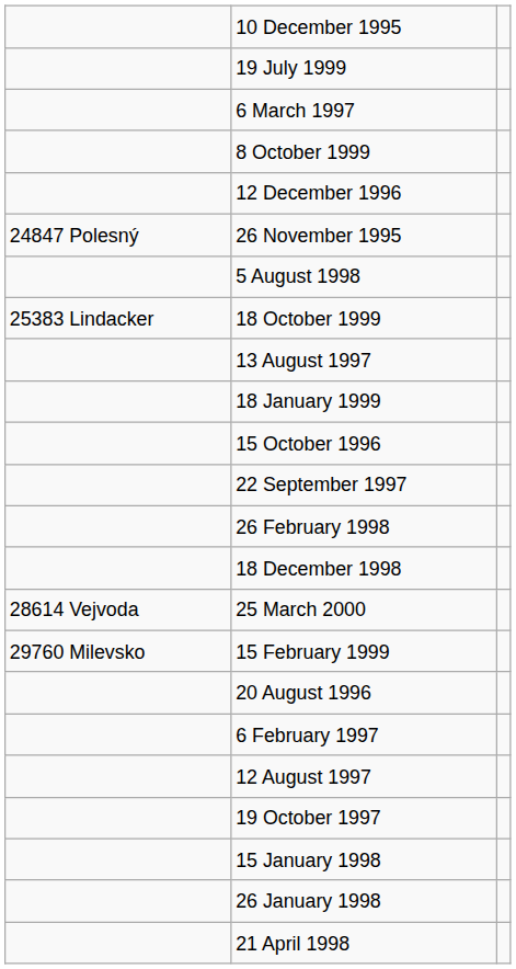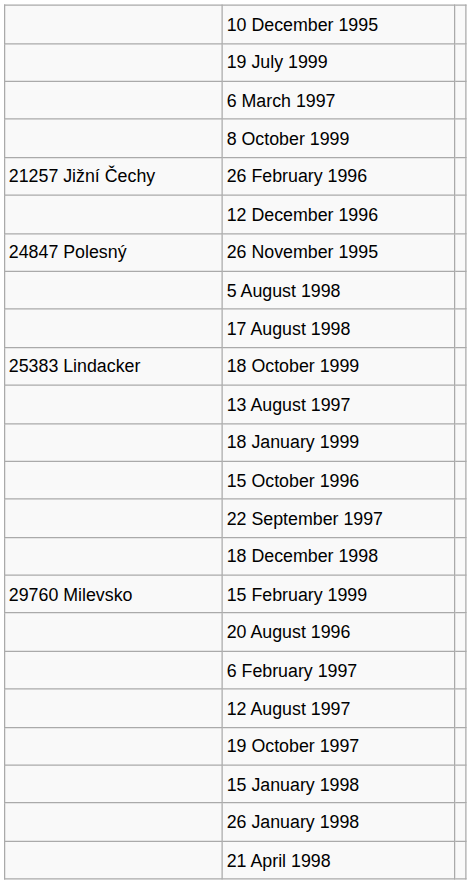+ row: 21257 Jižní Čechy | 26 February 1996
+ row: 17 August 1998
- row: 26 February 1998
- row: 28614 Vejvoda | 25 March 2000
